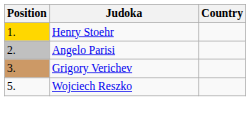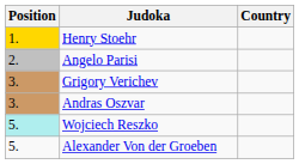+ row: 3. | Andras Oszvar
Wojciech Reszko | Position: no background -> paleturquoise background
+ row: 5. | Alexander Von der Groeben
